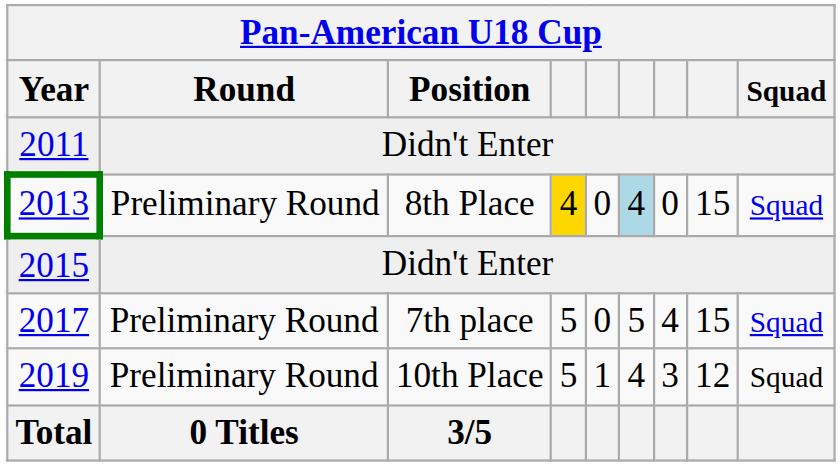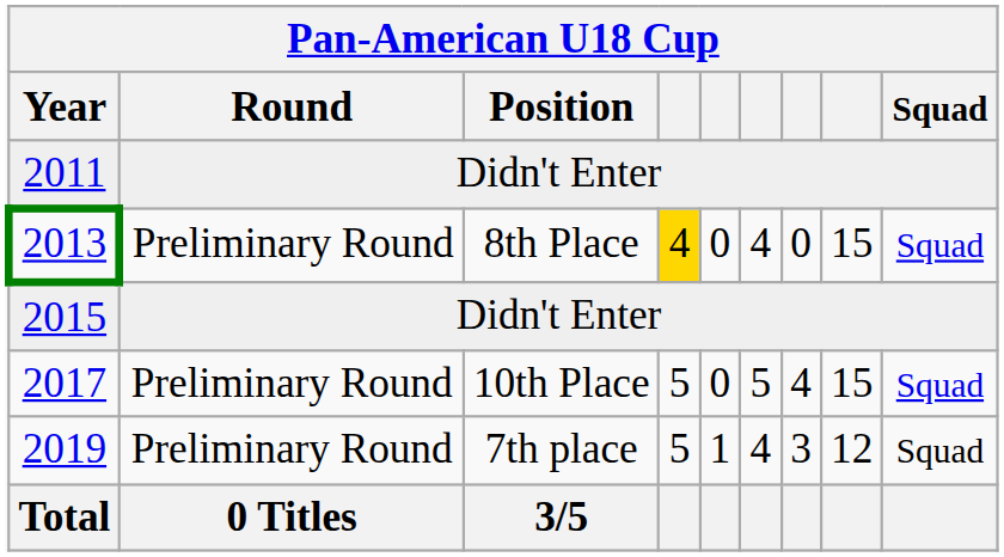2013 | column 6: lightblue background -> no background
2017 | Pan-American U18 Cup / Position: 7th place -> 10th Place
2019 | Pan-American U18 Cup / Position: 10th Place -> 7th place
